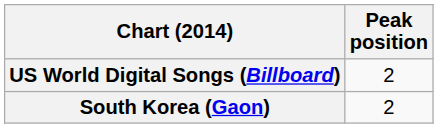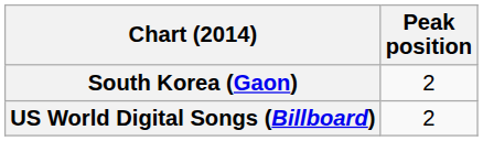rows swapped: South Korea (Gaon) <-> US World Digital Songs (Billboard)
